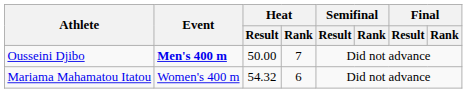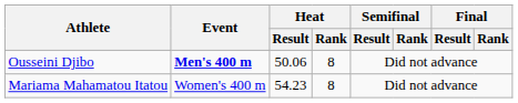Ousseini Djibo | Heat / Result: 50.00 -> 50.06
Ousseini Djibo | Heat / Rank: 7 -> 8
Mariama Mahamatou Itatou | Heat / Result: 54.32 -> 54.23
Mariama Mahamatou Itatou | Heat / Rank: 6 -> 8
